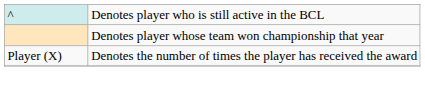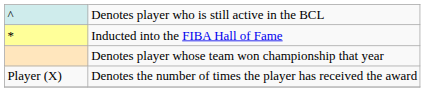+ row: * | Inducted into the FIBA Hall of Fame
